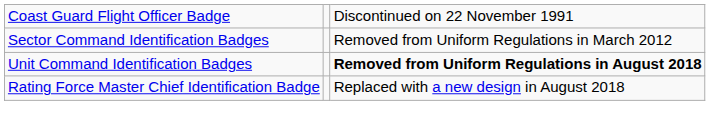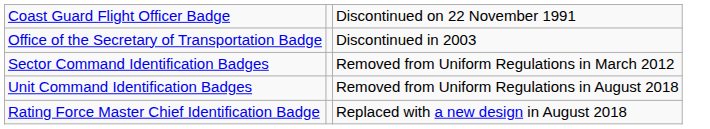+ row: Office of the Secretary of Transportation Badge | Discontinued in 2003
Unit Command Identification Badges | column 3: bold -> normal
